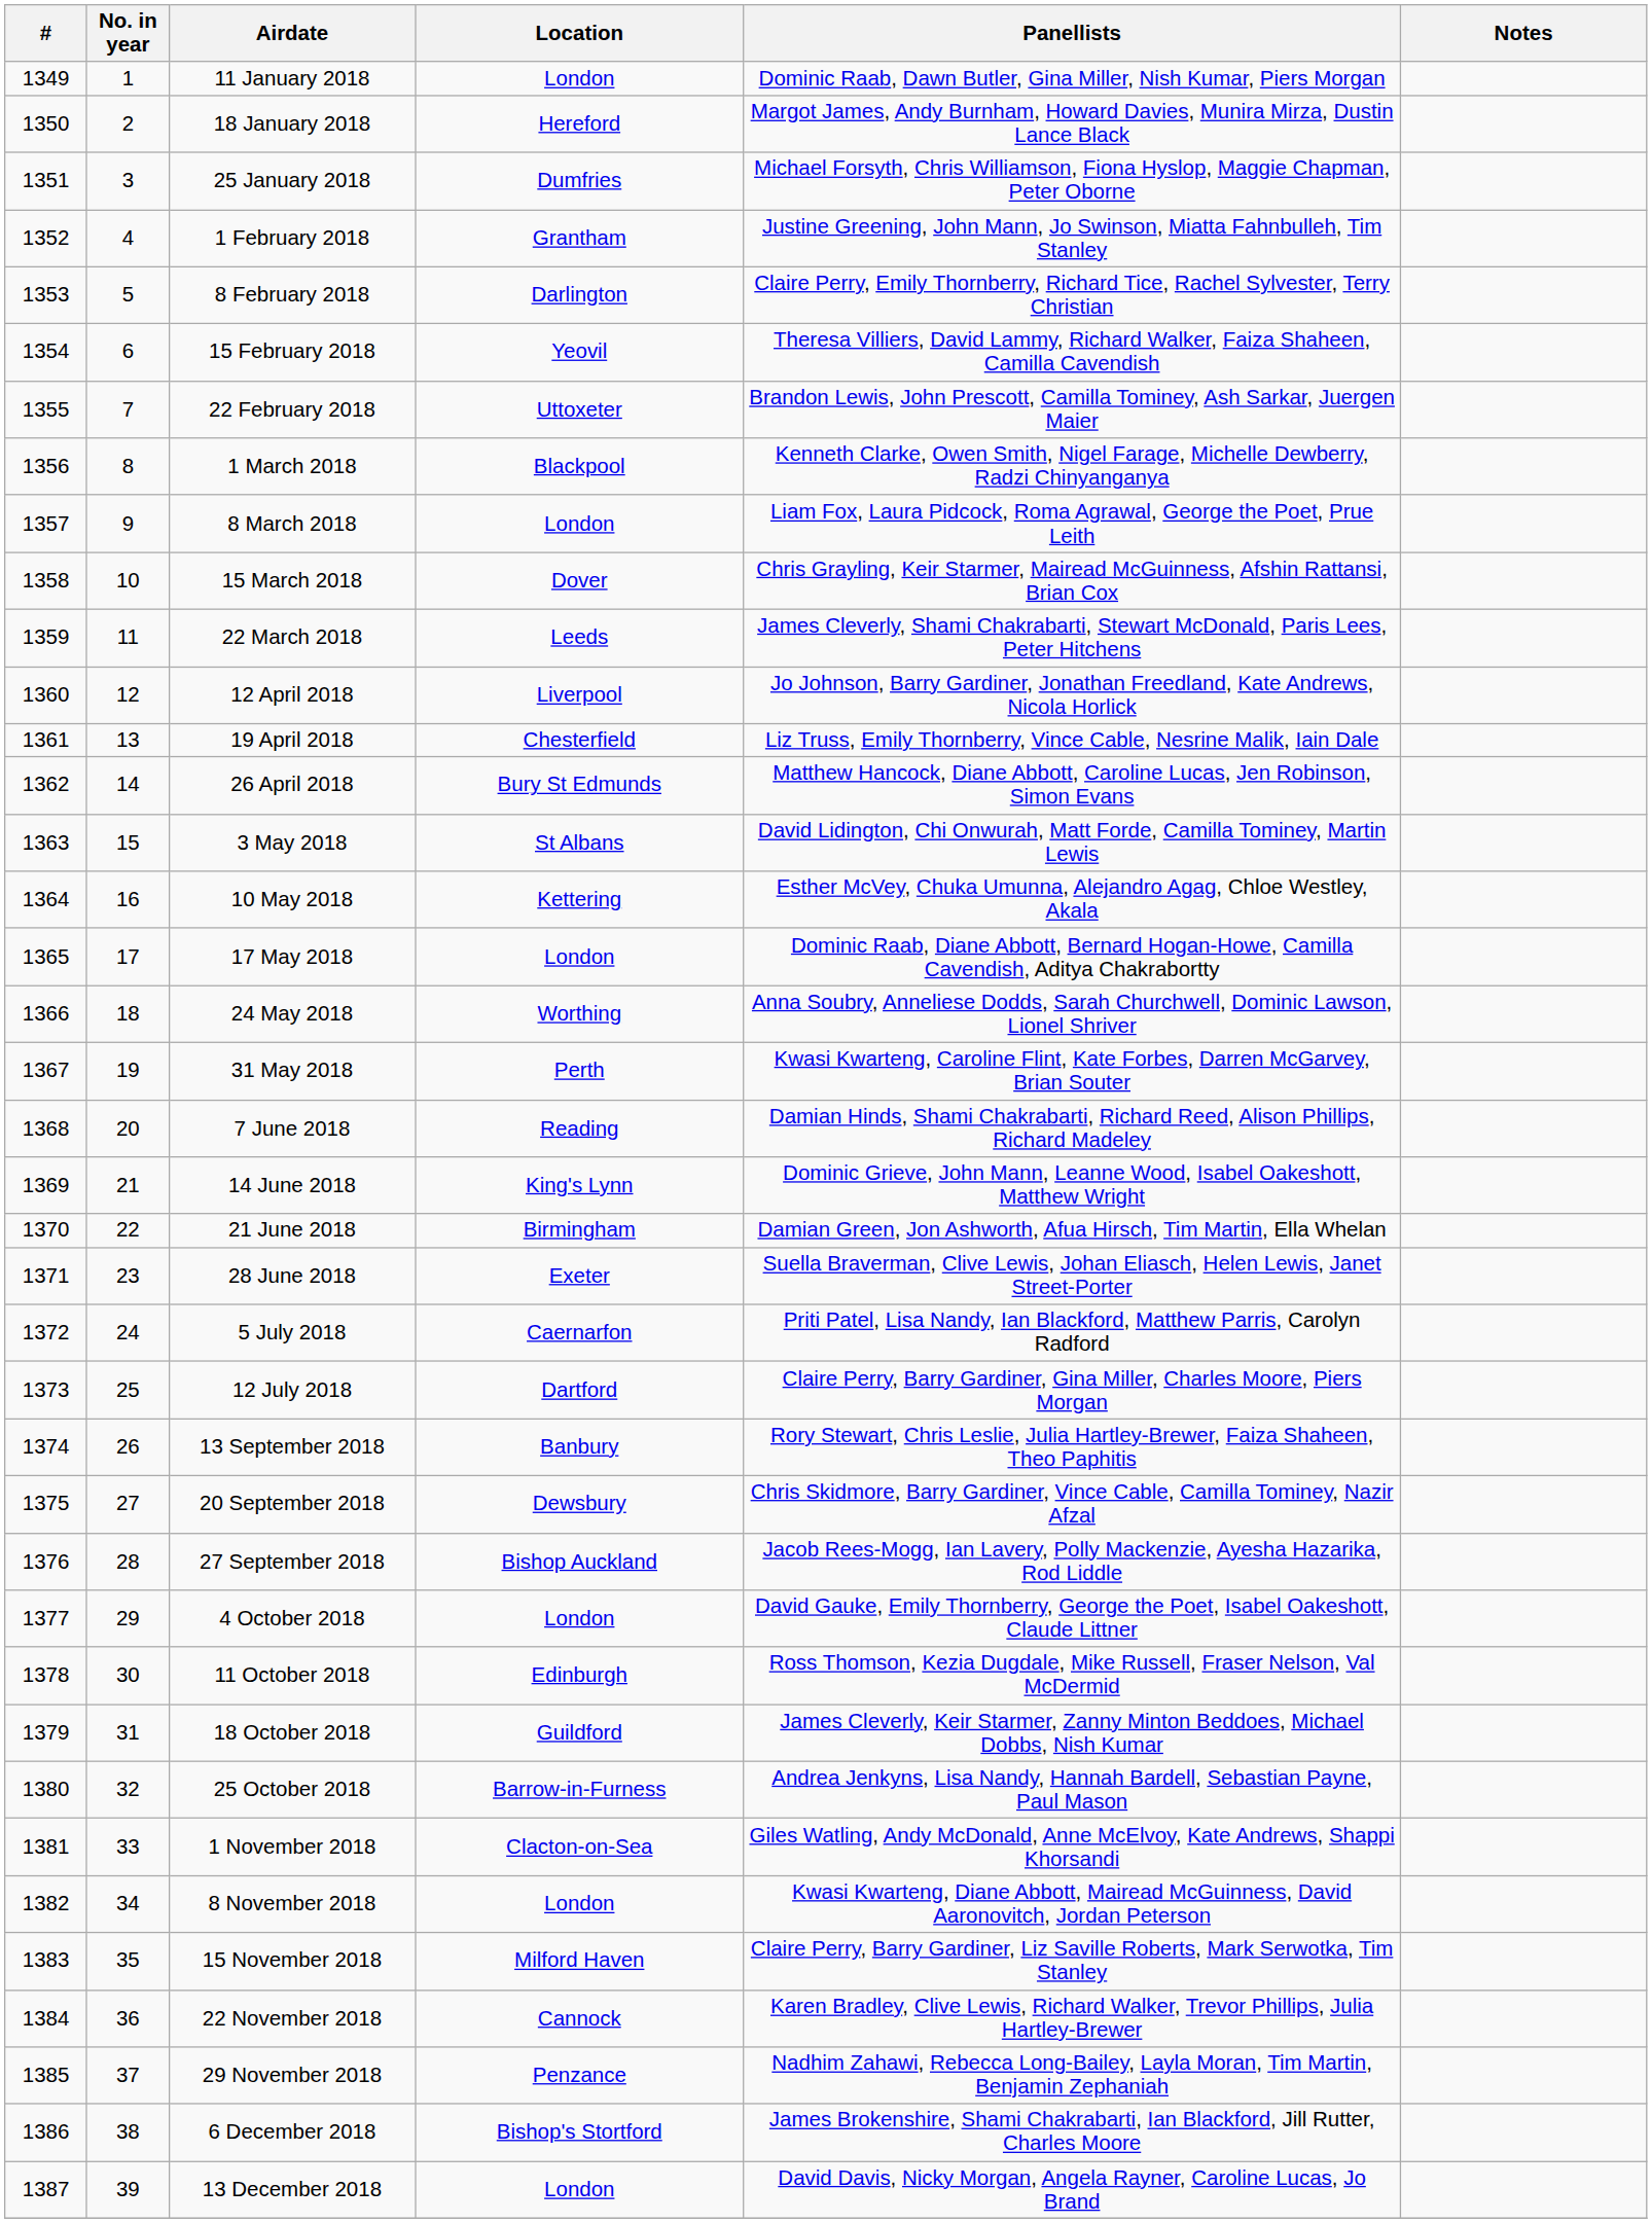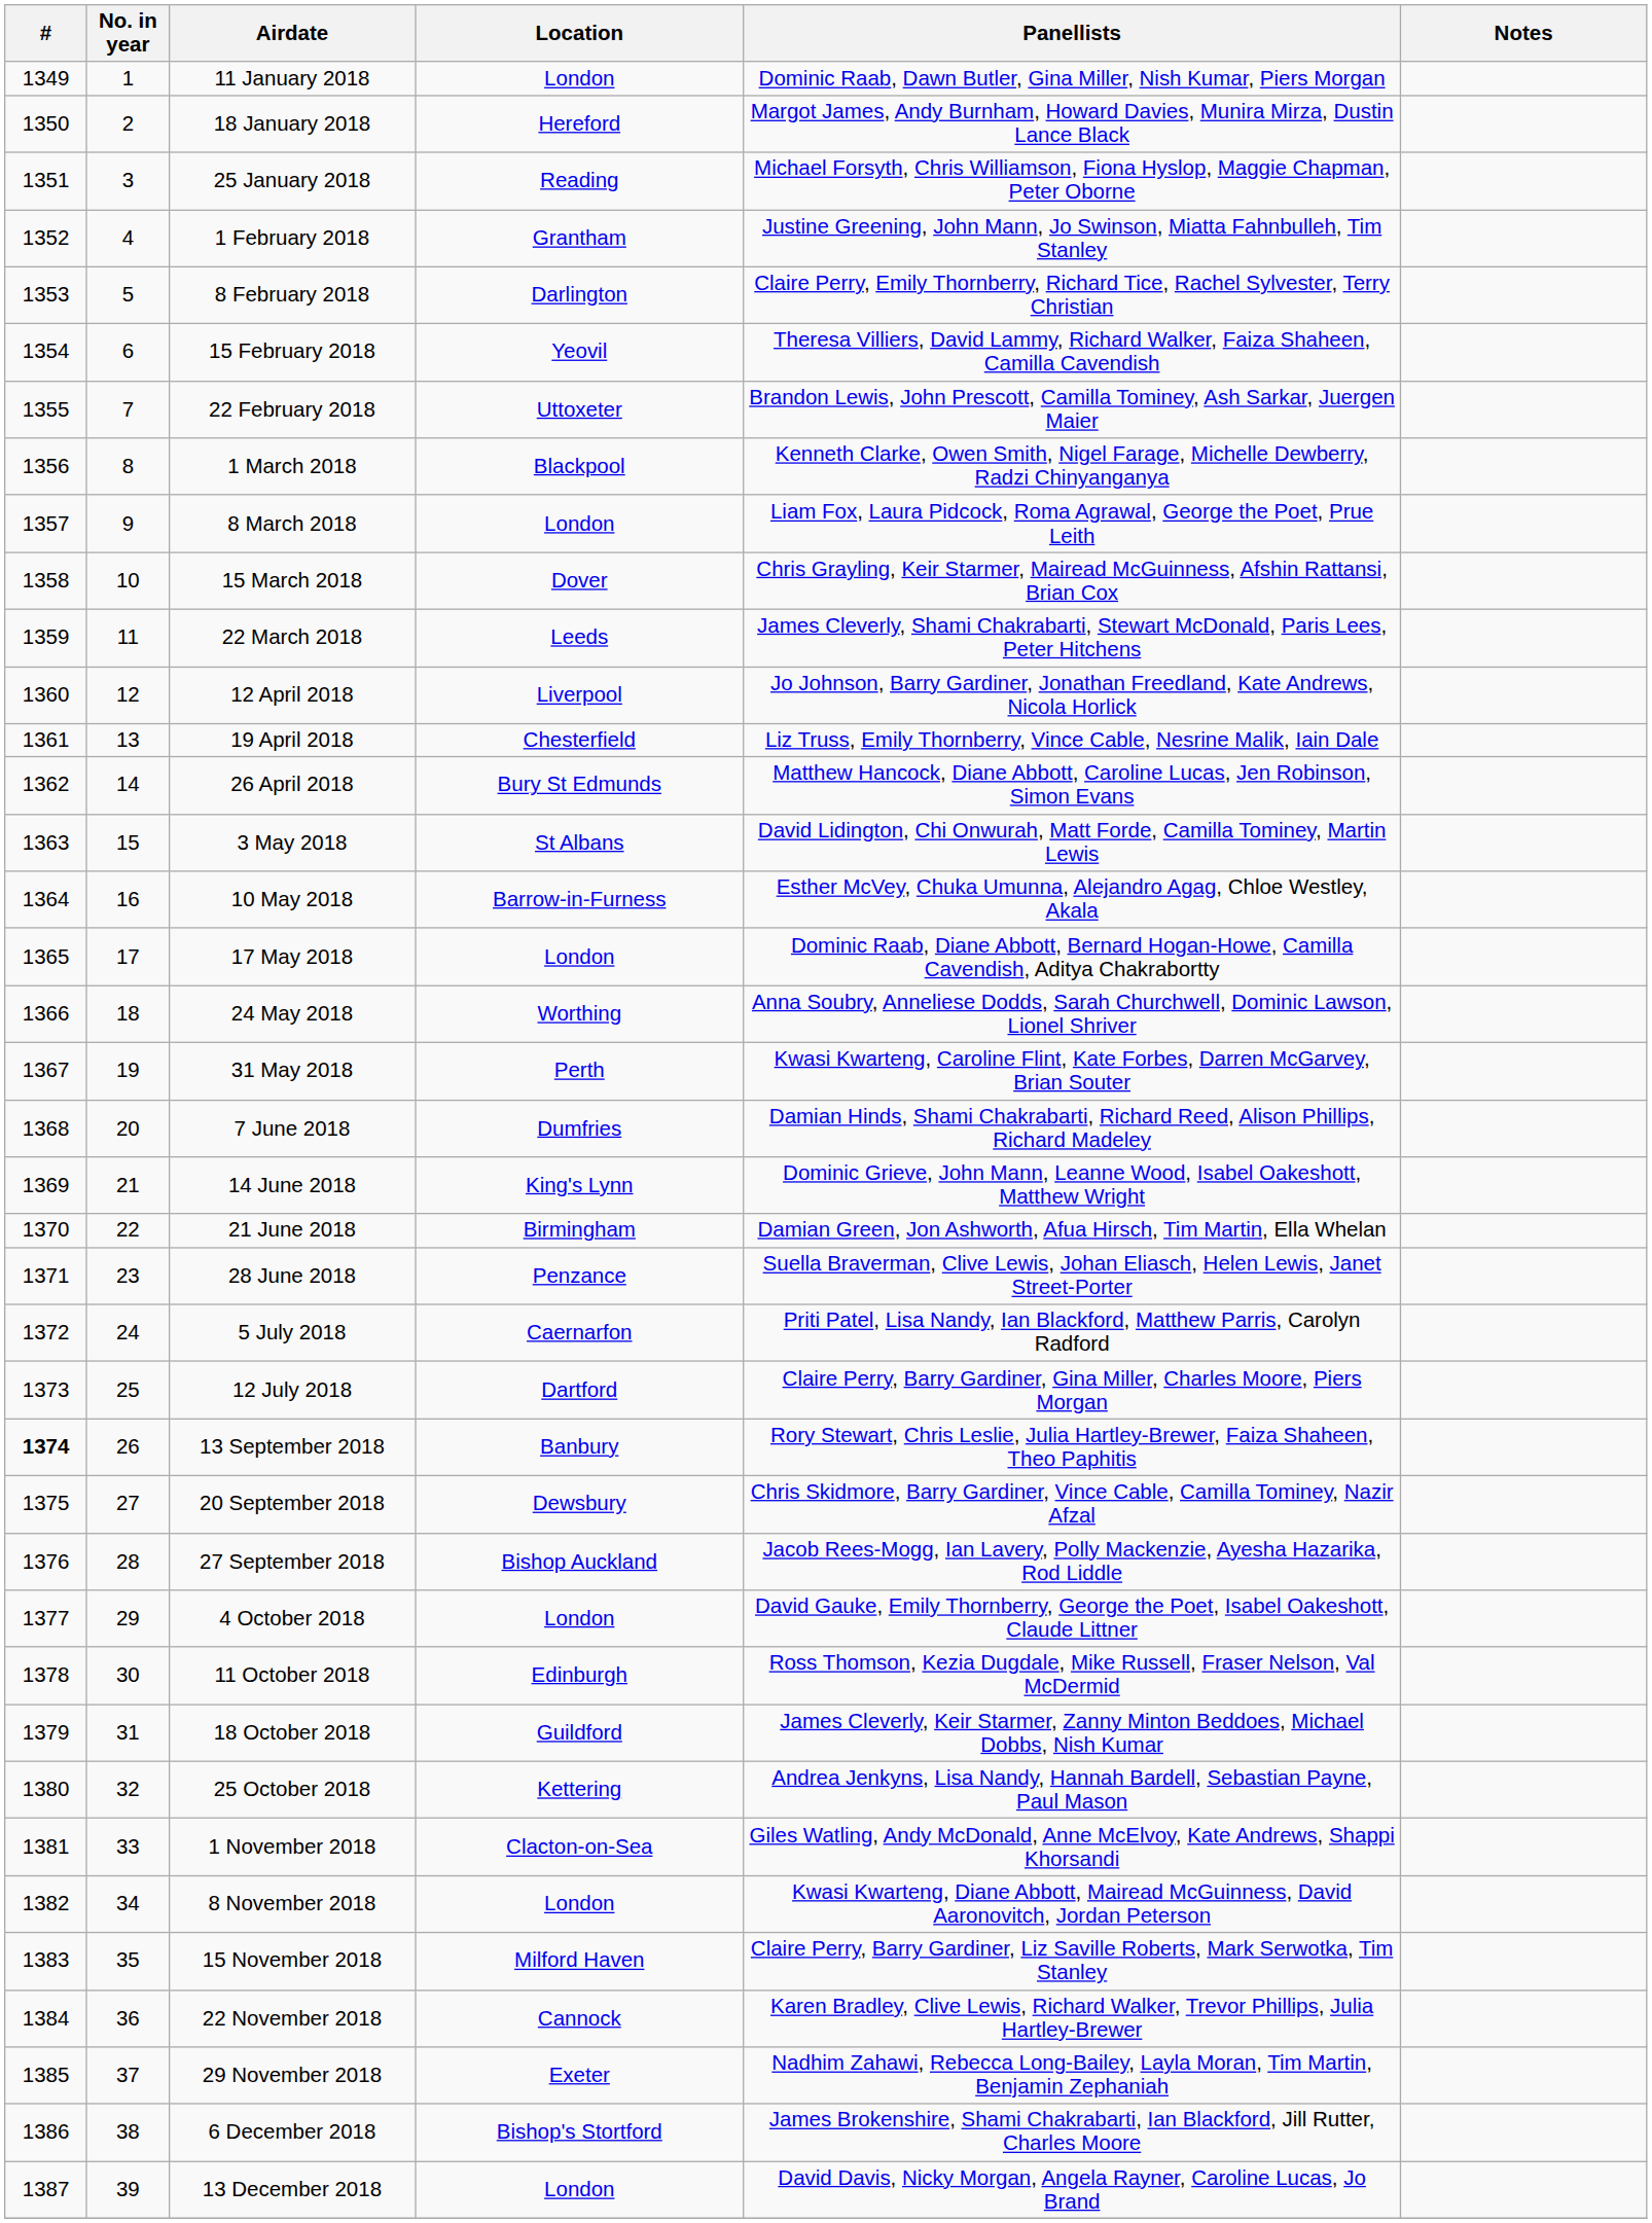25 January 2018 | Location: Dumfries -> Reading
10 May 2018 | Location: Kettering -> Barrow-in-Furness
7 June 2018 | Location: Reading -> Dumfries
28 June 2018 | Location: Exeter -> Penzance
13 September 2018 | #: normal -> bold
25 October 2018 | Location: Barrow-in-Furness -> Kettering
29 November 2018 | Location: Penzance -> Exeter
